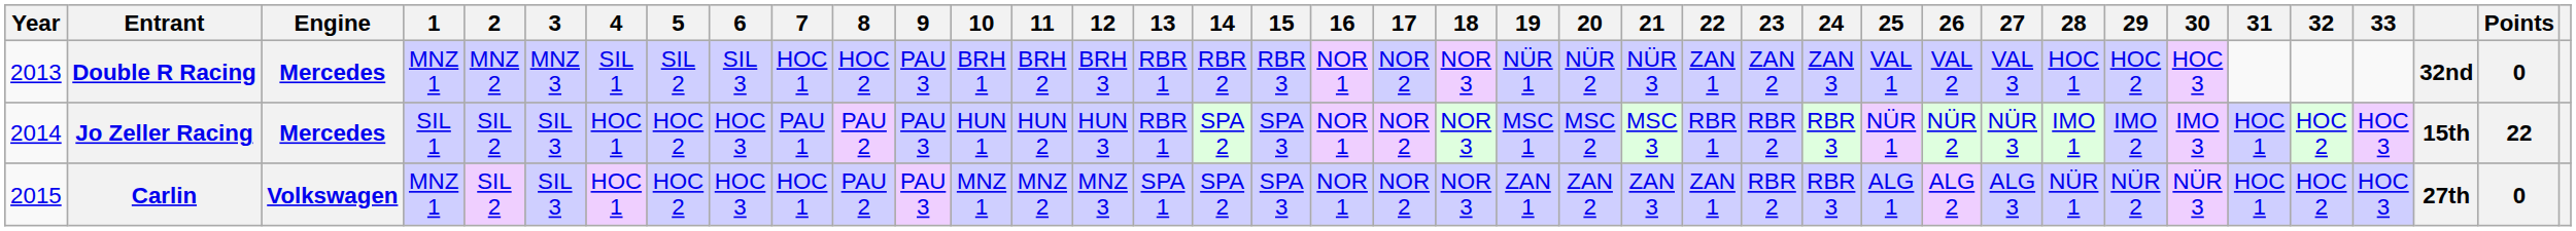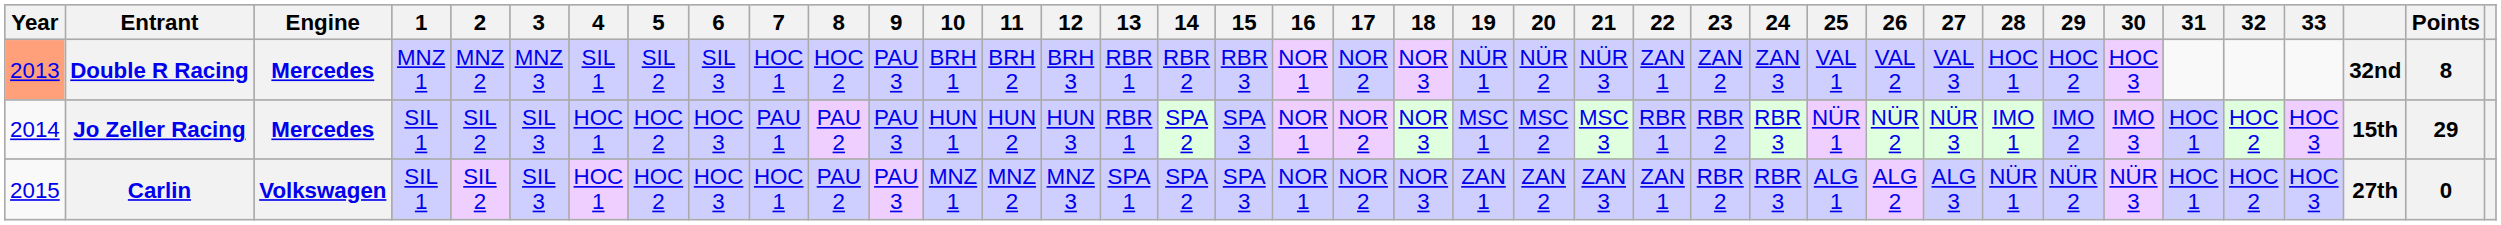Double R Racing | Year: no background -> lightsalmon background
Double R Racing | Points: 0 -> 8
Jo Zeller Racing | Points: 22 -> 29
Carlin | 1: MNZ 1 -> SIL 1
